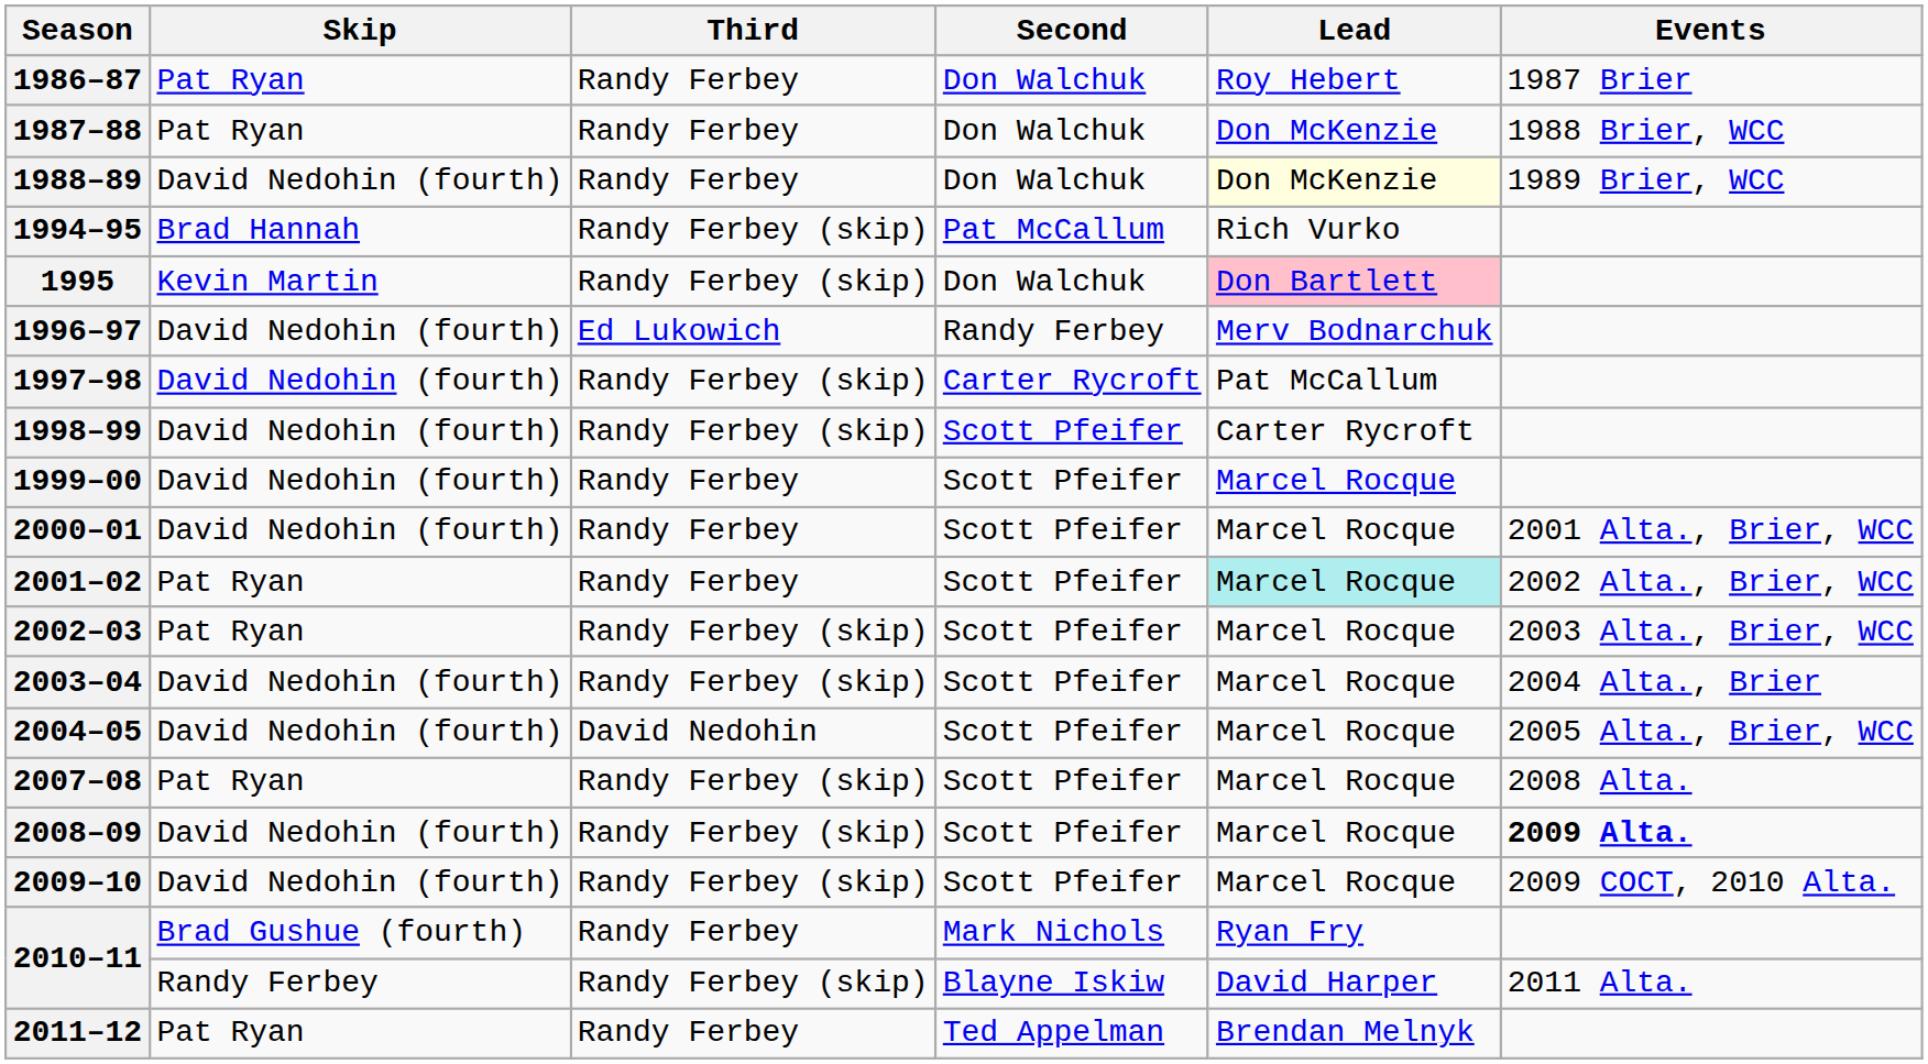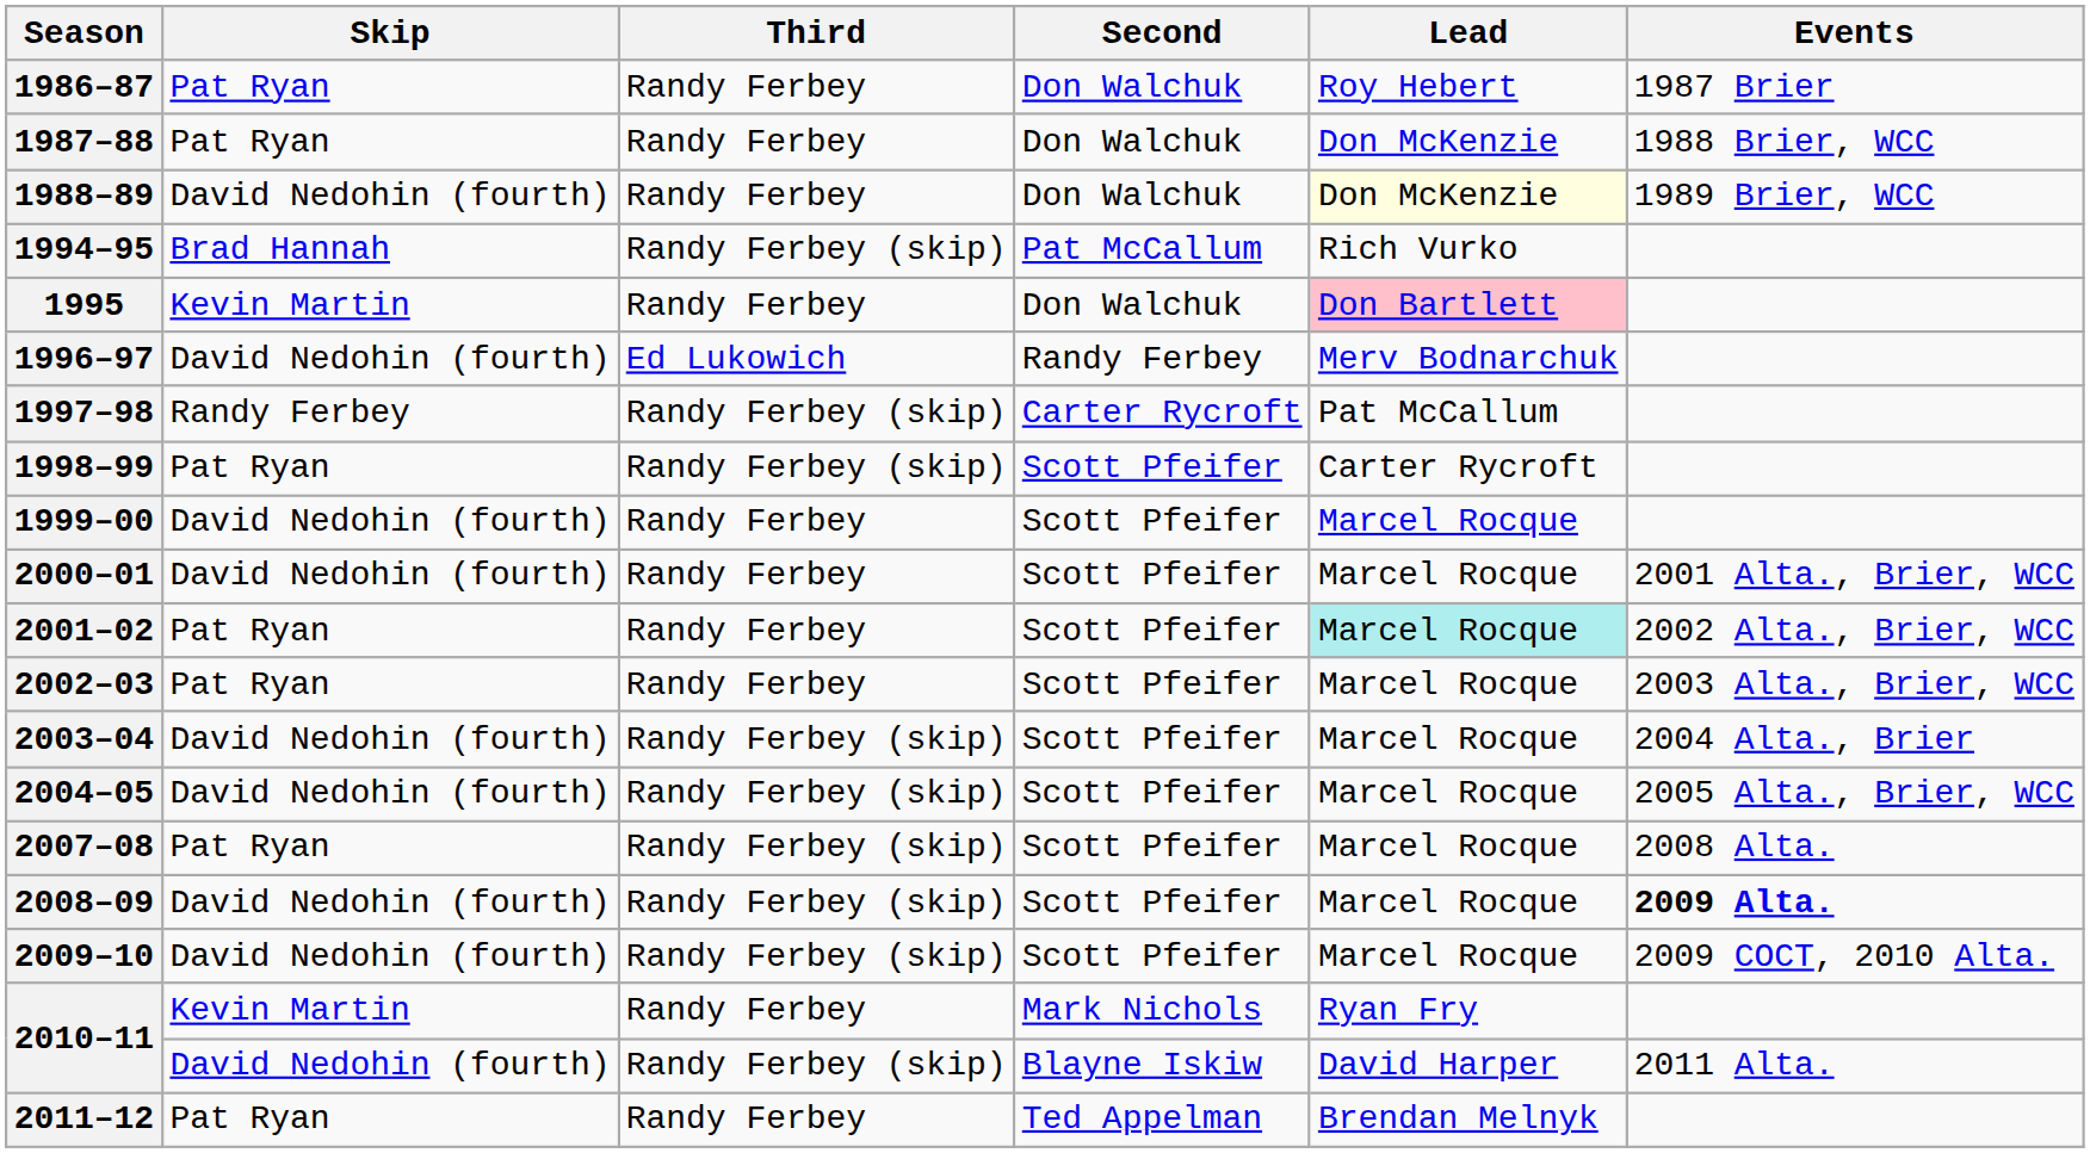1995 | Third: Randy Ferbey (skip) -> Randy Ferbey
1997–98 | Skip: David Nedohin (fourth) -> Randy Ferbey
1998–99 | Skip: David Nedohin (fourth) -> Pat Ryan
2002–03 | Third: Randy Ferbey (skip) -> Randy Ferbey
2004–05 | Third: David Nedohin -> Randy Ferbey (skip)
2010–11 / Mark Nichols | Skip: Brad Gushue (fourth) -> Kevin Martin
2010–11 / Blayne Iskiw | Skip: Randy Ferbey -> David Nedohin (fourth)
